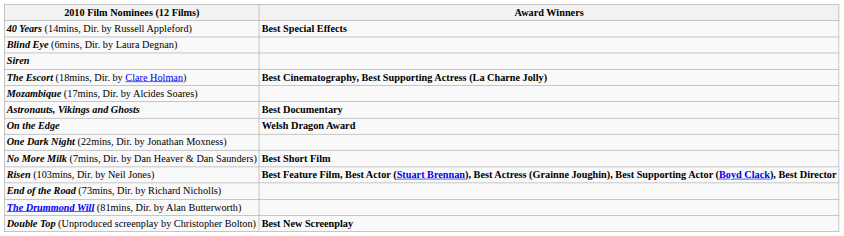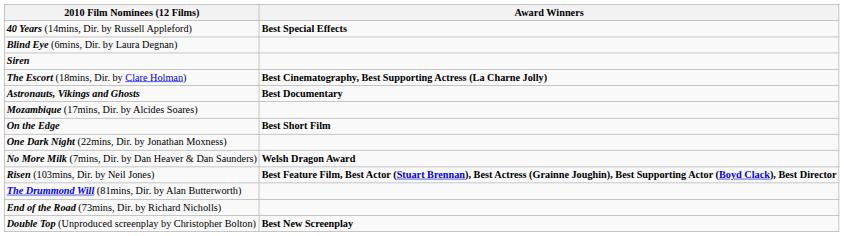rows swapped: Mozambique (17mins, Dir. by Alcides Soares) <-> Astronauts, Vikings and Ghosts
On the Edge | Award Winners: Welsh Dragon Award -> Best Short Film
No More Milk (7mins, Dir. by Dan Heaver & Dan Saunders) | Award Winners: Best Short Film -> Welsh Dragon Award
rows swapped: The Drummond Will (81mins, Dir. by Alan Butterworth) <-> End of the Road (73mins, Dir. by Richard Nicholls)
